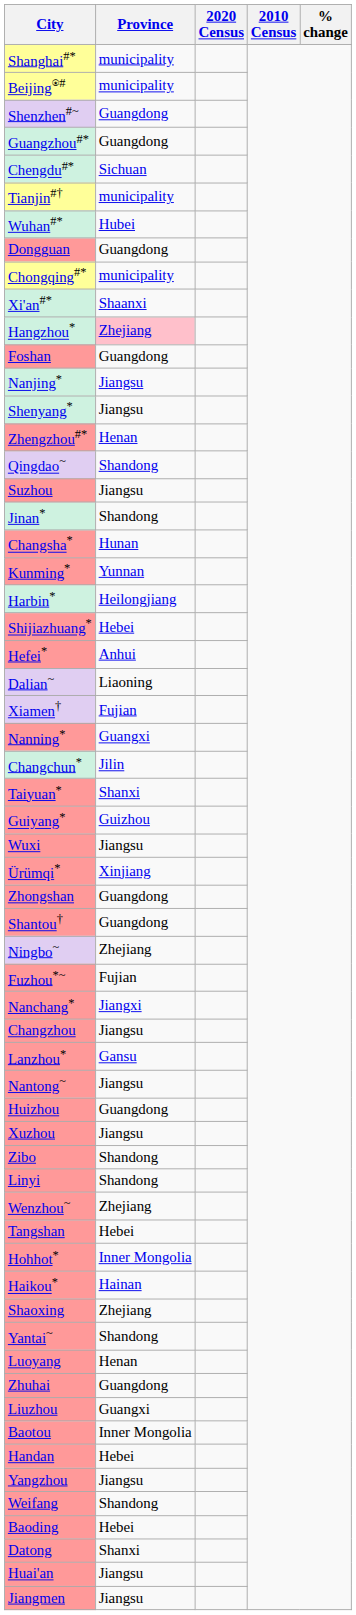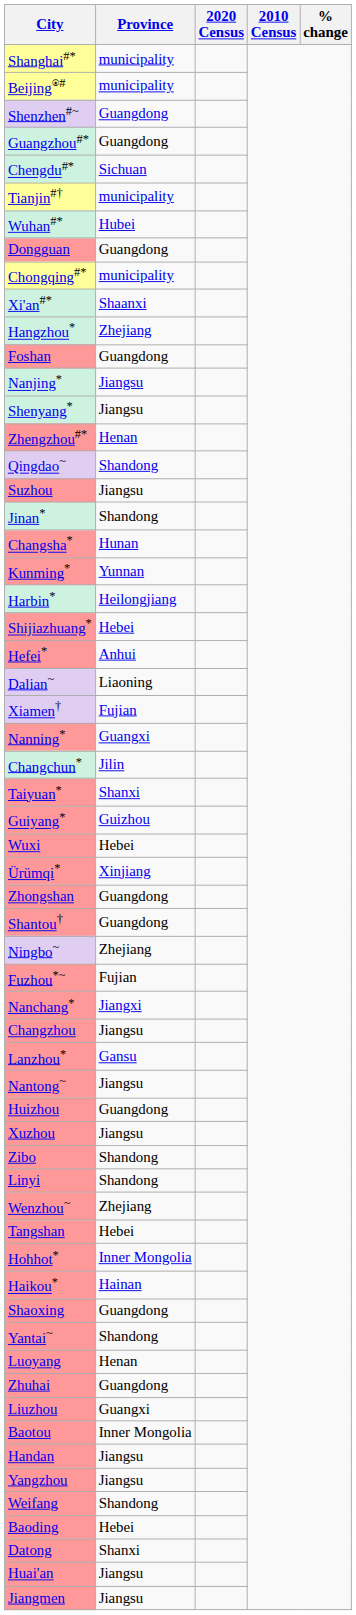Hangzhou* | Province: pink background -> no background
Wuxi | Province: Jiangsu -> Hebei
Shaoxing | Province: Zhejiang -> Guangdong
Handan | Province: Hebei -> Jiangsu
